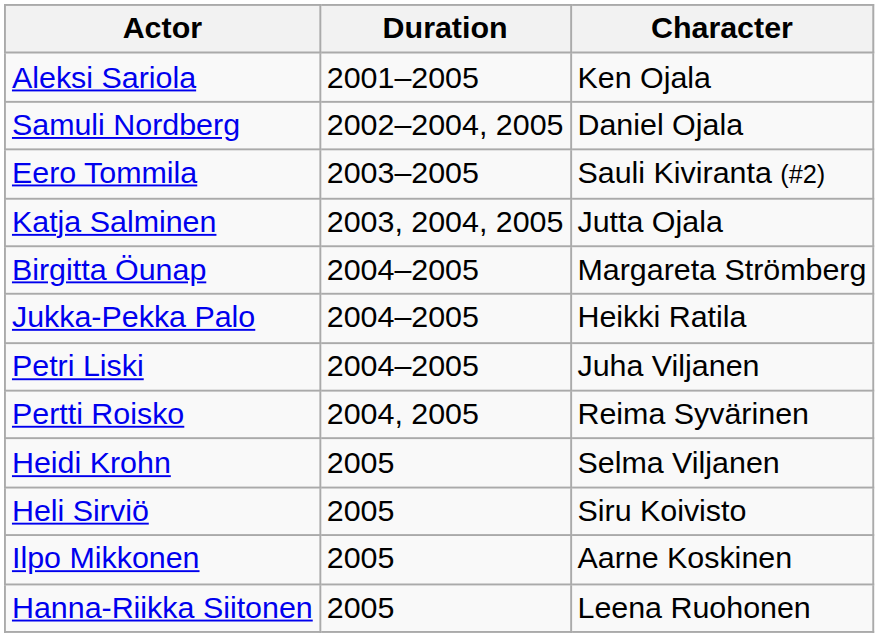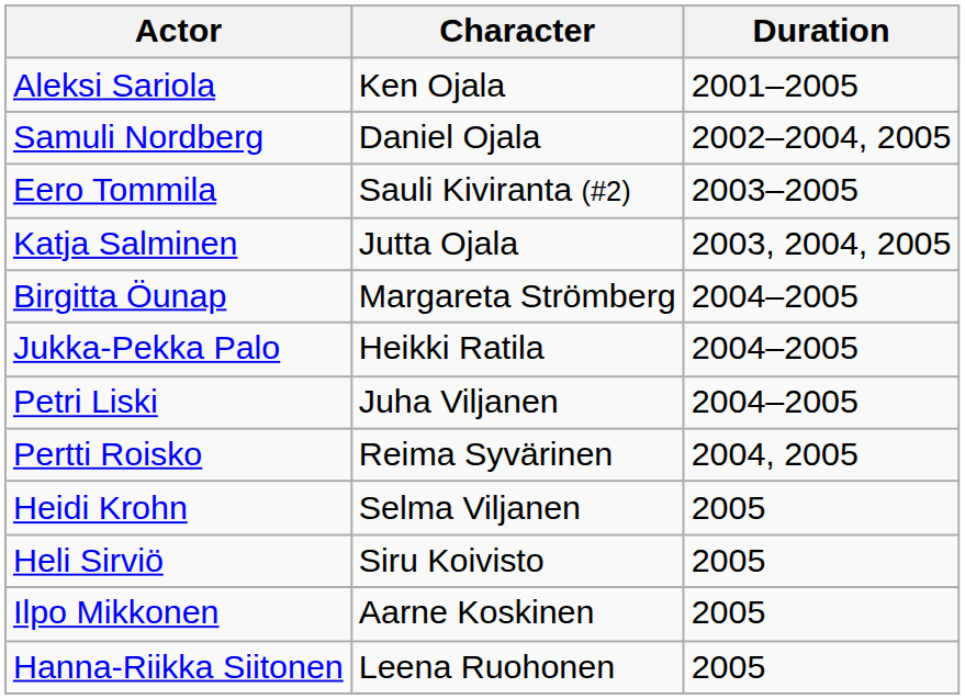columns swapped: Character <-> Duration
